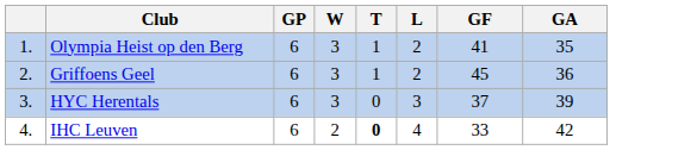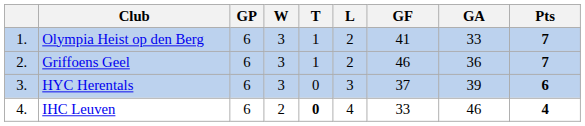+ column: Pts | 7 | 7 | 6 | 4
Olympia Heist op den Berg | GA: 35 -> 33
Griffoens Geel | GF: 45 -> 46
IHC Leuven | GA: 42 -> 46
